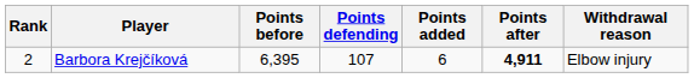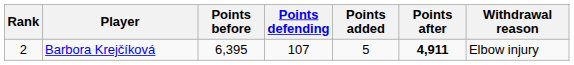Barbora Krejčíková | Points added: 6 -> 5
